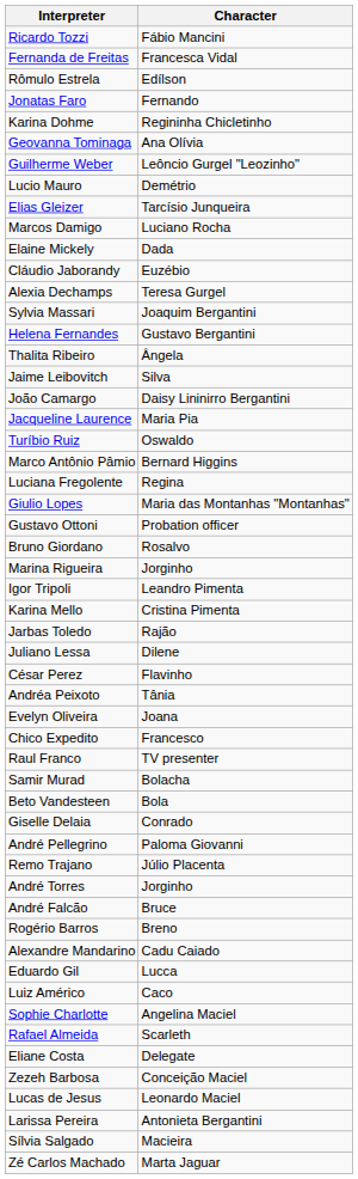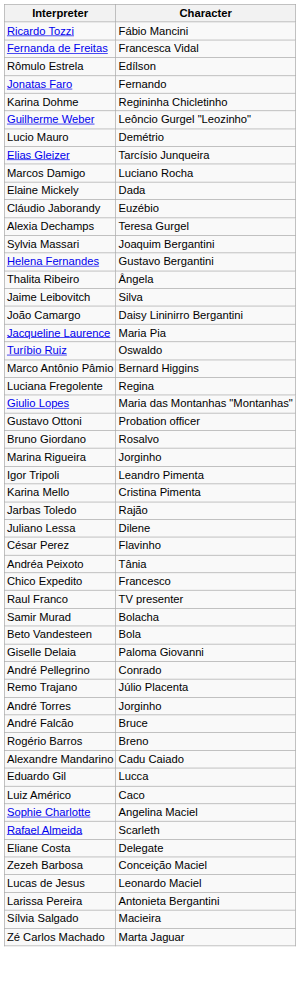- row: Geovanna Tominaga | Ana Olívia
- row: Evelyn Oliveira | Joana
Giselle Delaia | Character: Conrado -> Paloma Giovanni
André Pellegrino | Character: Paloma Giovanni -> Conrado
